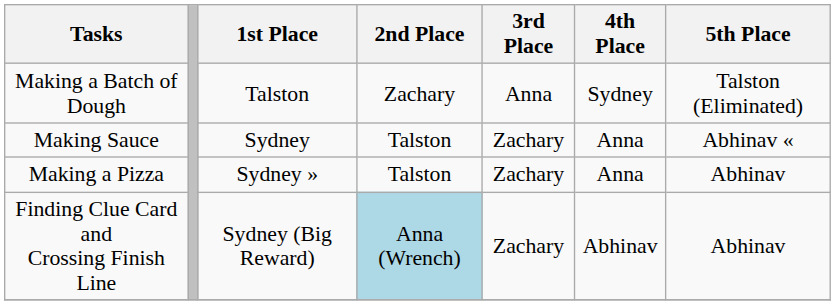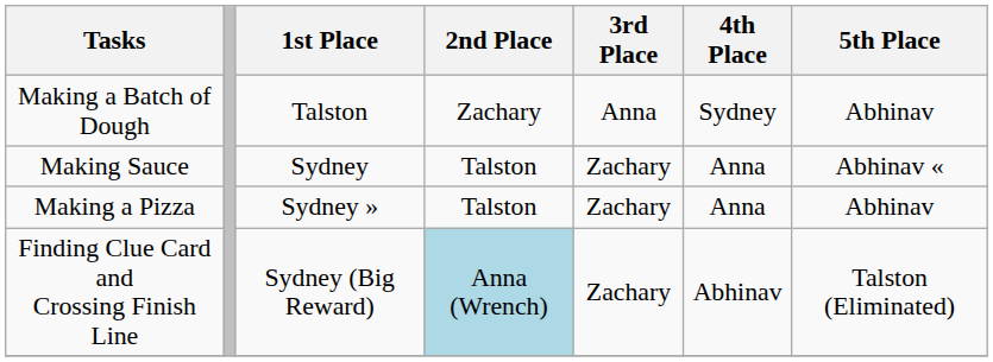Making a Batch of Dough | 5th Place: Talston (Eliminated) -> Abhinav
Finding Clue Card and Crossing Finish Line | 5th Place: Abhinav -> Talston (Eliminated)
